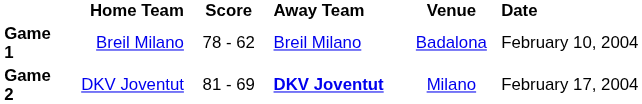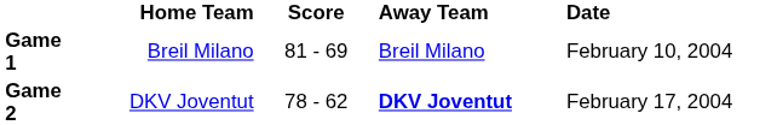- column: Venue | Badalona | Milano
Game 1 | Score: 78 - 62 -> 81 - 69
Game 2 | Score: 81 - 69 -> 78 - 62
